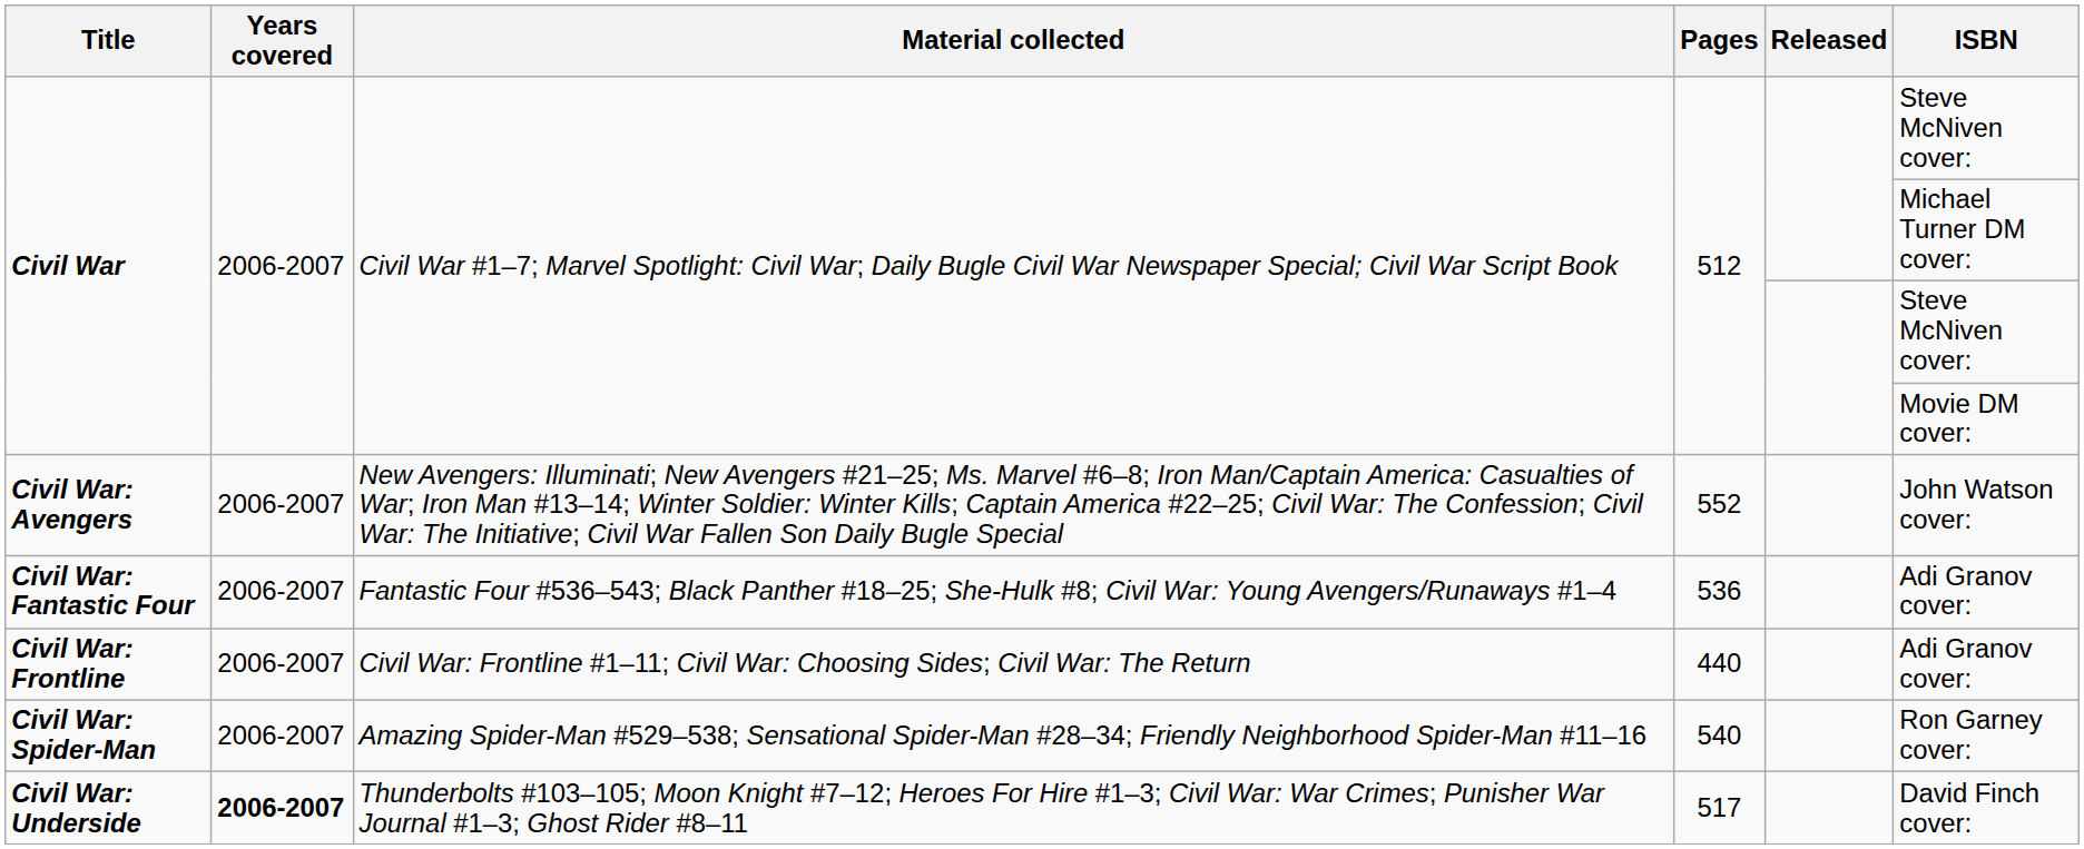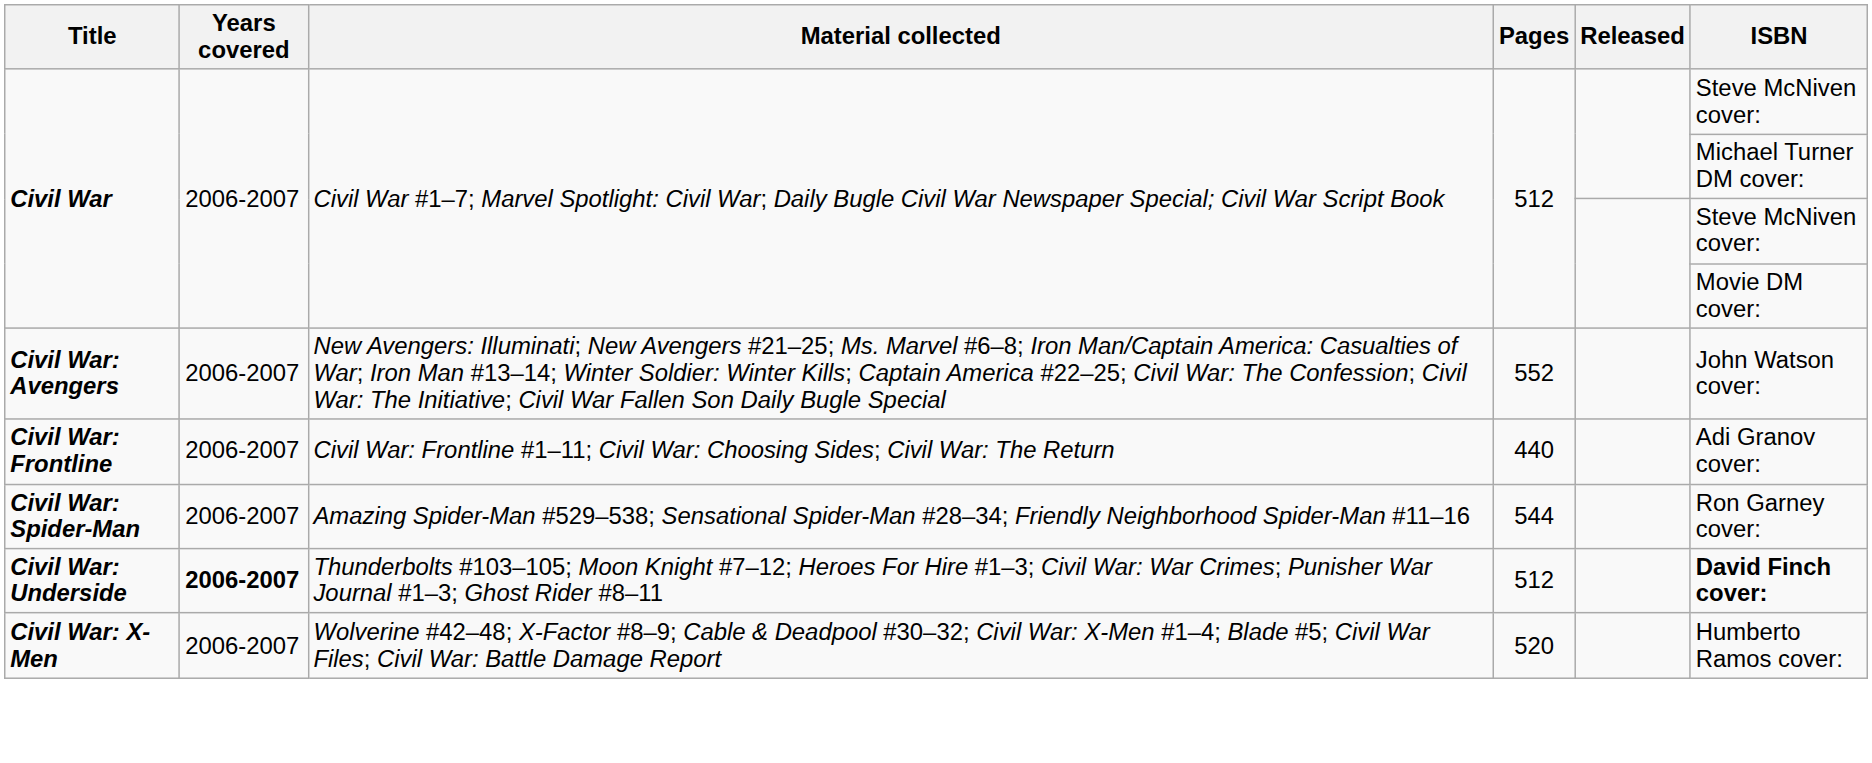- row: Civil War: Fantastic Four | 2006-2007 | Fantastic Four #536–543; Black Panther #18–25; She-Hulk #8; Civil War: Young Avengers/Runaways #1–4 | 536 | Adi Granov cover:
Civil War: Spider-Man | Pages: 540 -> 544
Civil War: Underside | Pages: 517 -> 512
Civil War: Underside | ISBN: normal -> bold
+ row: Civil War: X-Men | 2006-2007 | Wolverine #42–48; X-Factor #8–9; Cable & Deadpool #30–32; Civil War: X-Men #1–4; Blade #5; Civil War Files; Civil War: Battle Damage Report | 520 | Humberto Ramos cover:
